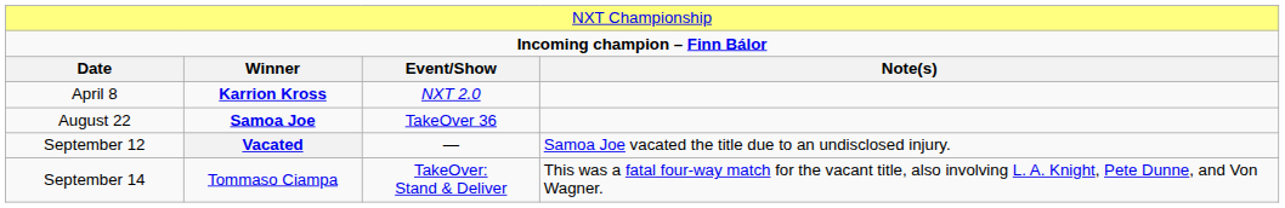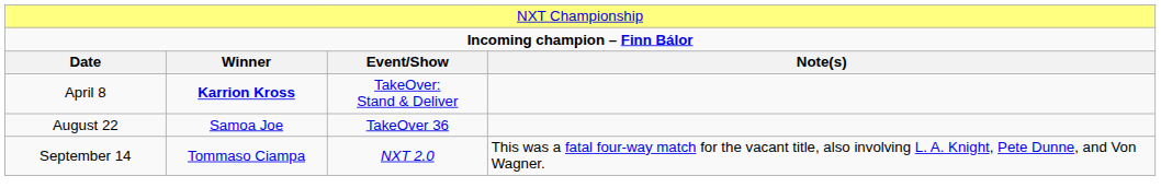April 8 | column 3: NXT 2.0 -> TakeOver: Stand & Deliver
August 22 | column 2: bold -> normal
- row: September 12 | Vacated | — | Samoa Joe vacated the title due to an undisclosed injury.
September 14 | column 3: TakeOver: Stand & Deliver -> NXT 2.0
